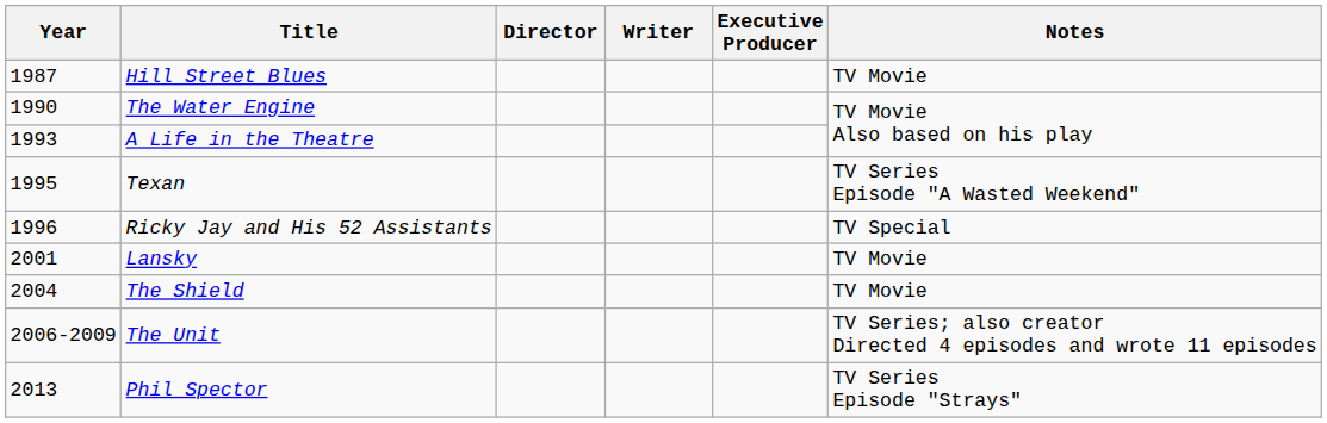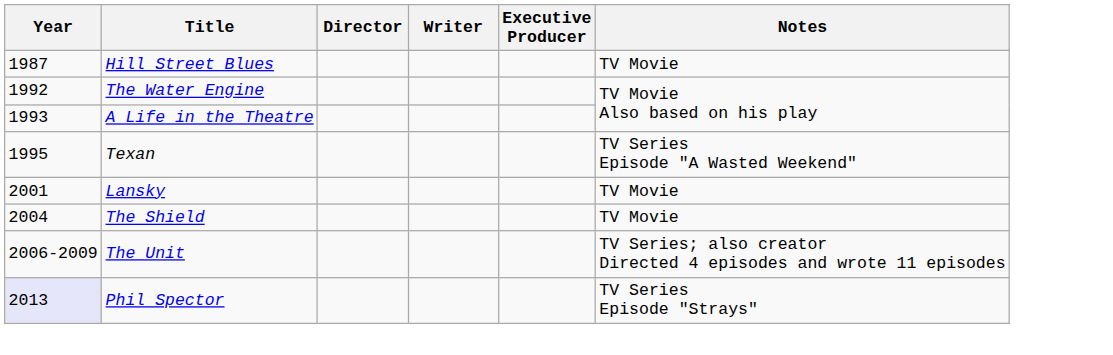The Water Engine | Year: 1990 -> 1992
- row: 1996 | Ricky Jay and His 52 Assistants | TV Special
Phil Spector | Year: no background -> lavender background
